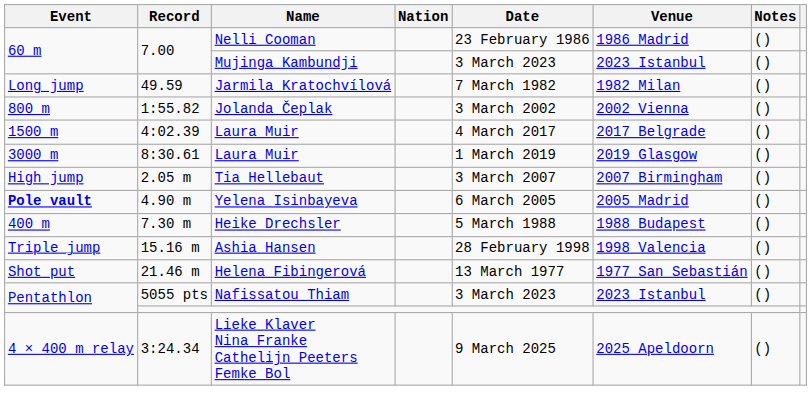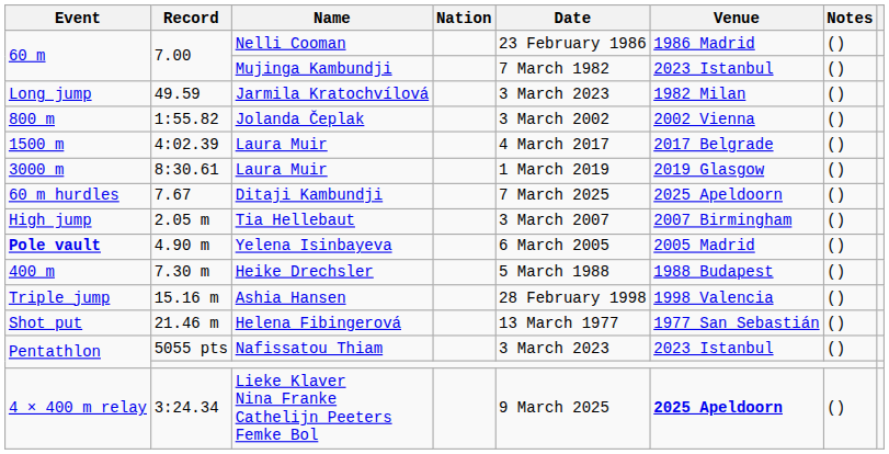Mujinga Kambundji | Date: 3 March 2023 -> 7 March 1982
Jarmila Kratochvílová | Date: 7 March 1982 -> 3 March 2023
+ row: 60 m hurdles | 7.67 | Ditaji Kambundji | 7 March 2025 | 2025 Apeldoorn | ()
Lieke Klaver Nina Franke Cathelijn Peeters Femke Bol | Venue: normal -> bold
